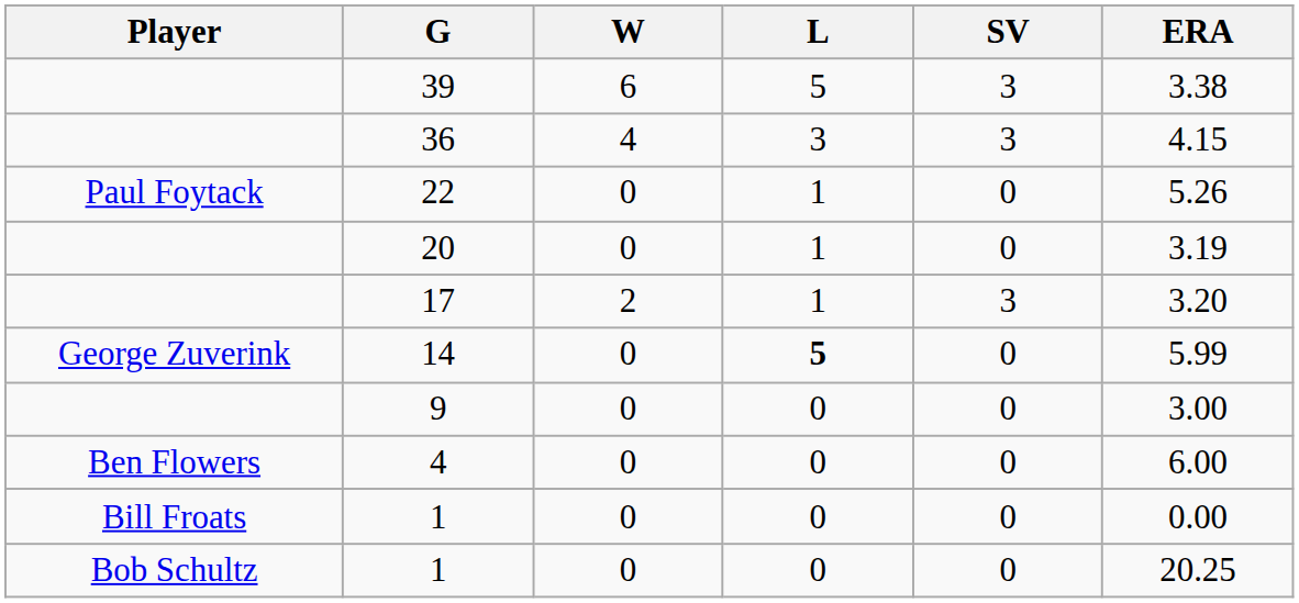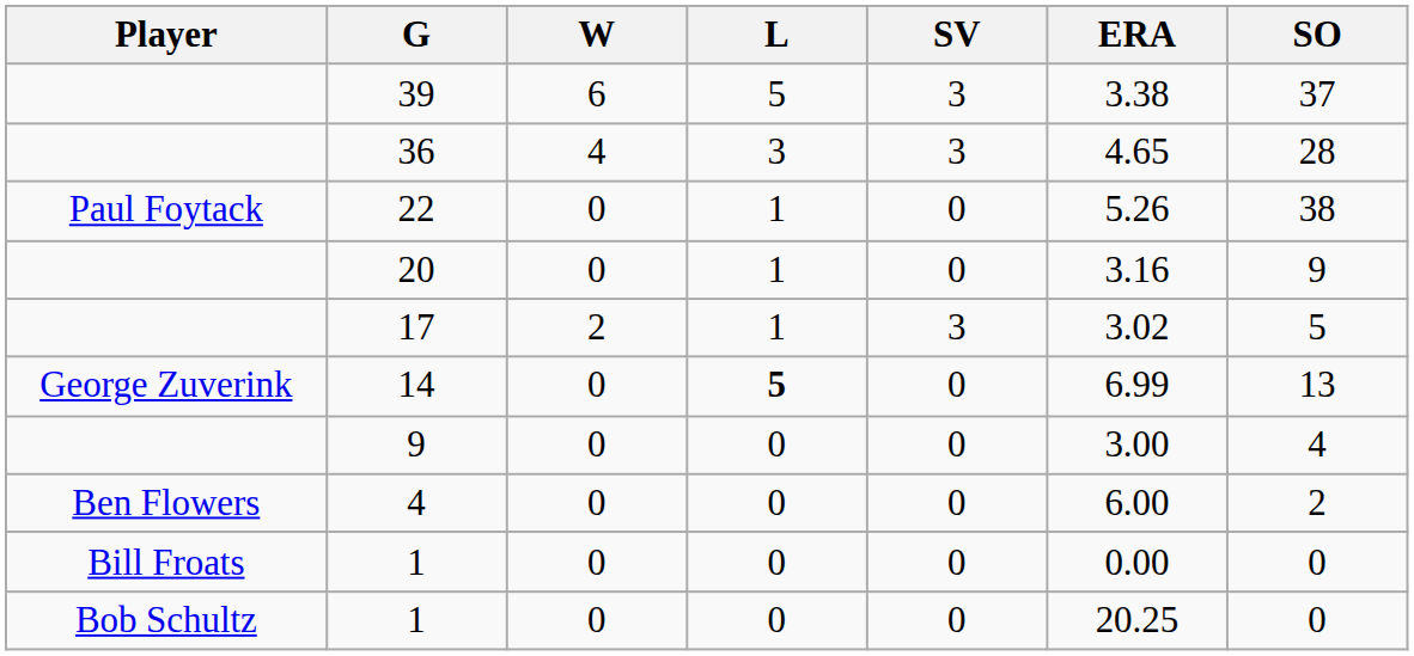+ column: SO | 37 | 28 | 38 | 9 | 5 | 13 | 4 | 2 | 0 | 0
36 | ERA: 4.15 -> 4.65
20 | ERA: 3.19 -> 3.16
17 | ERA: 3.20 -> 3.02
14 | ERA: 5.99 -> 6.99
